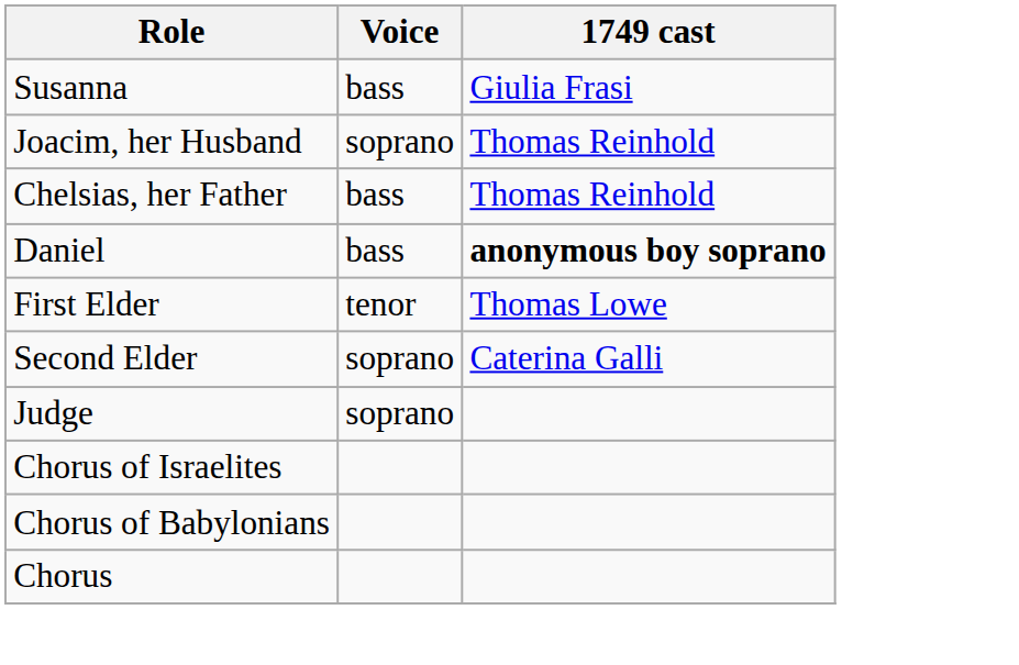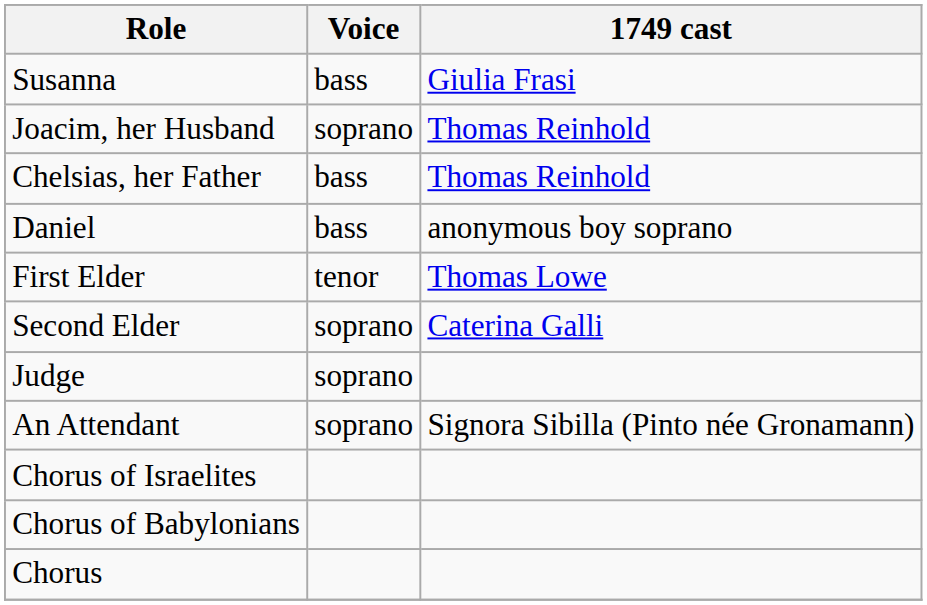Daniel | 1749 cast: bold -> normal
+ row: An Attendant | soprano | Signora Sibilla (Pinto née Gronamann)
